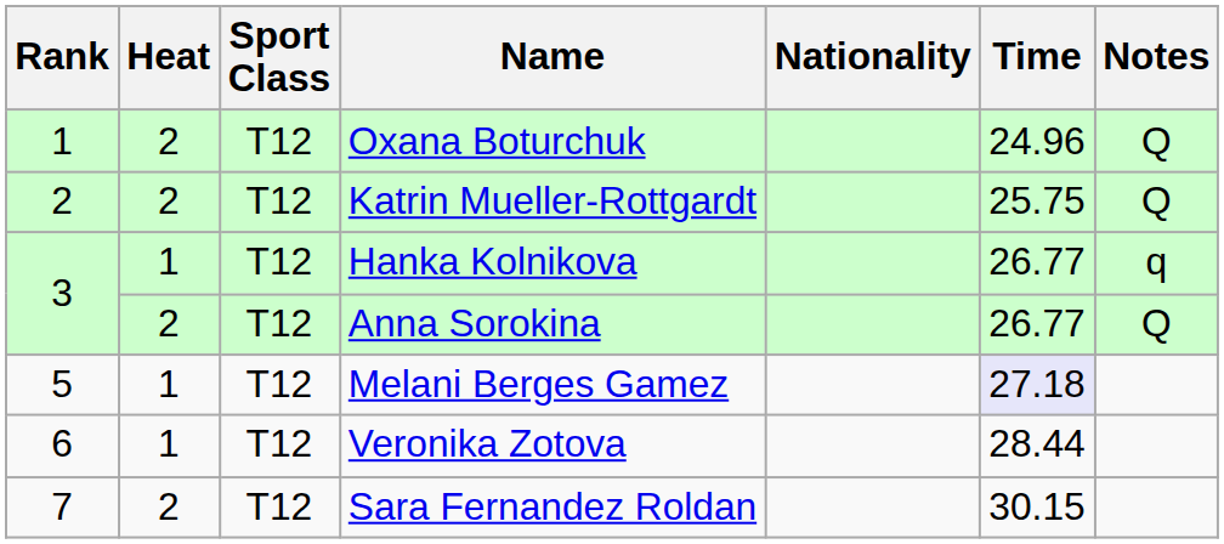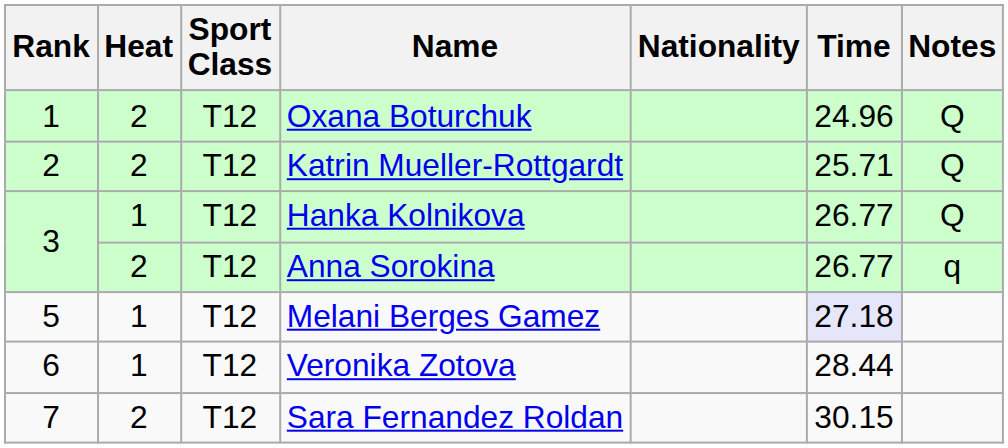Katrin Mueller-Rottgardt | Time: 25.75 -> 25.71
Hanka Kolnikova | Notes: q -> Q
Anna Sorokina | Notes: Q -> q
